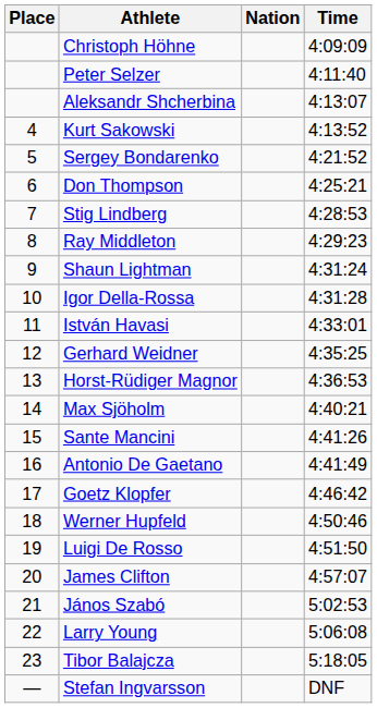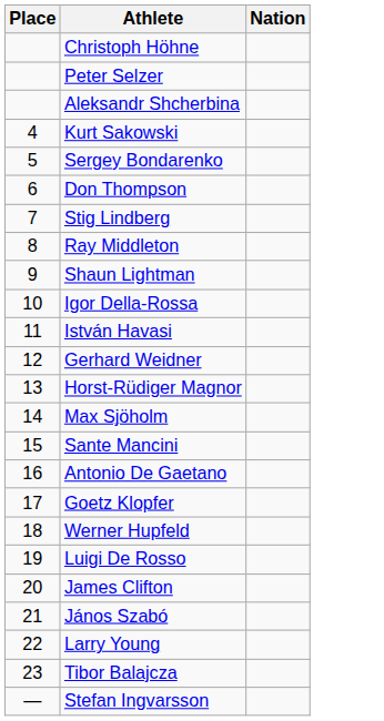- column: Time | 4:09:09 | 4:11:40 | 4:13:07 | 4:13:52 | 4:21:52 | 4:25:21 | 4:28:53 | 4:29:23 | 4:31:24 | 4:31:28 | 4:33:01 | 4:35:25 | 4:36:53 | 4:40:21 | 4:41:26 | 4:41:49 | 4:46:42 | 4:50:46 | 4:51:50 | 4:57:07 | 5:02:53 | 5:06:08 | 5:18:05 | DNF
